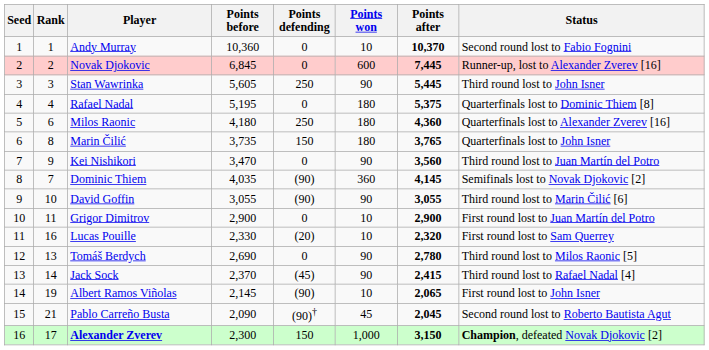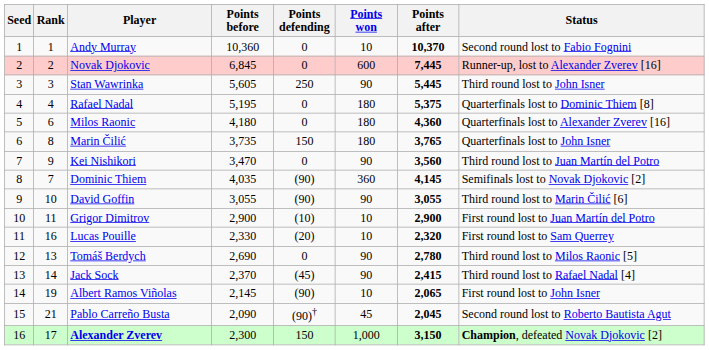Milos Raonic | Points defending: 250 -> 0
Grigor Dimitrov | Points defending: 0 -> (10)
